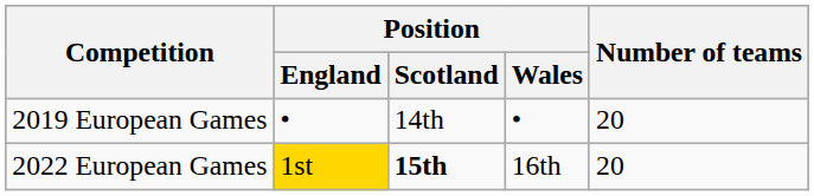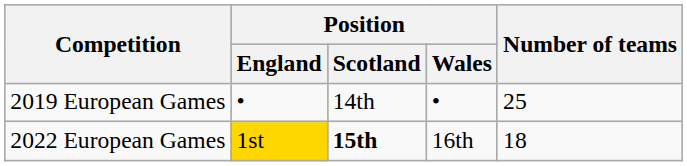2019 European Games | Number of teams: 20 -> 25
2022 European Games | Number of teams: 20 -> 18
